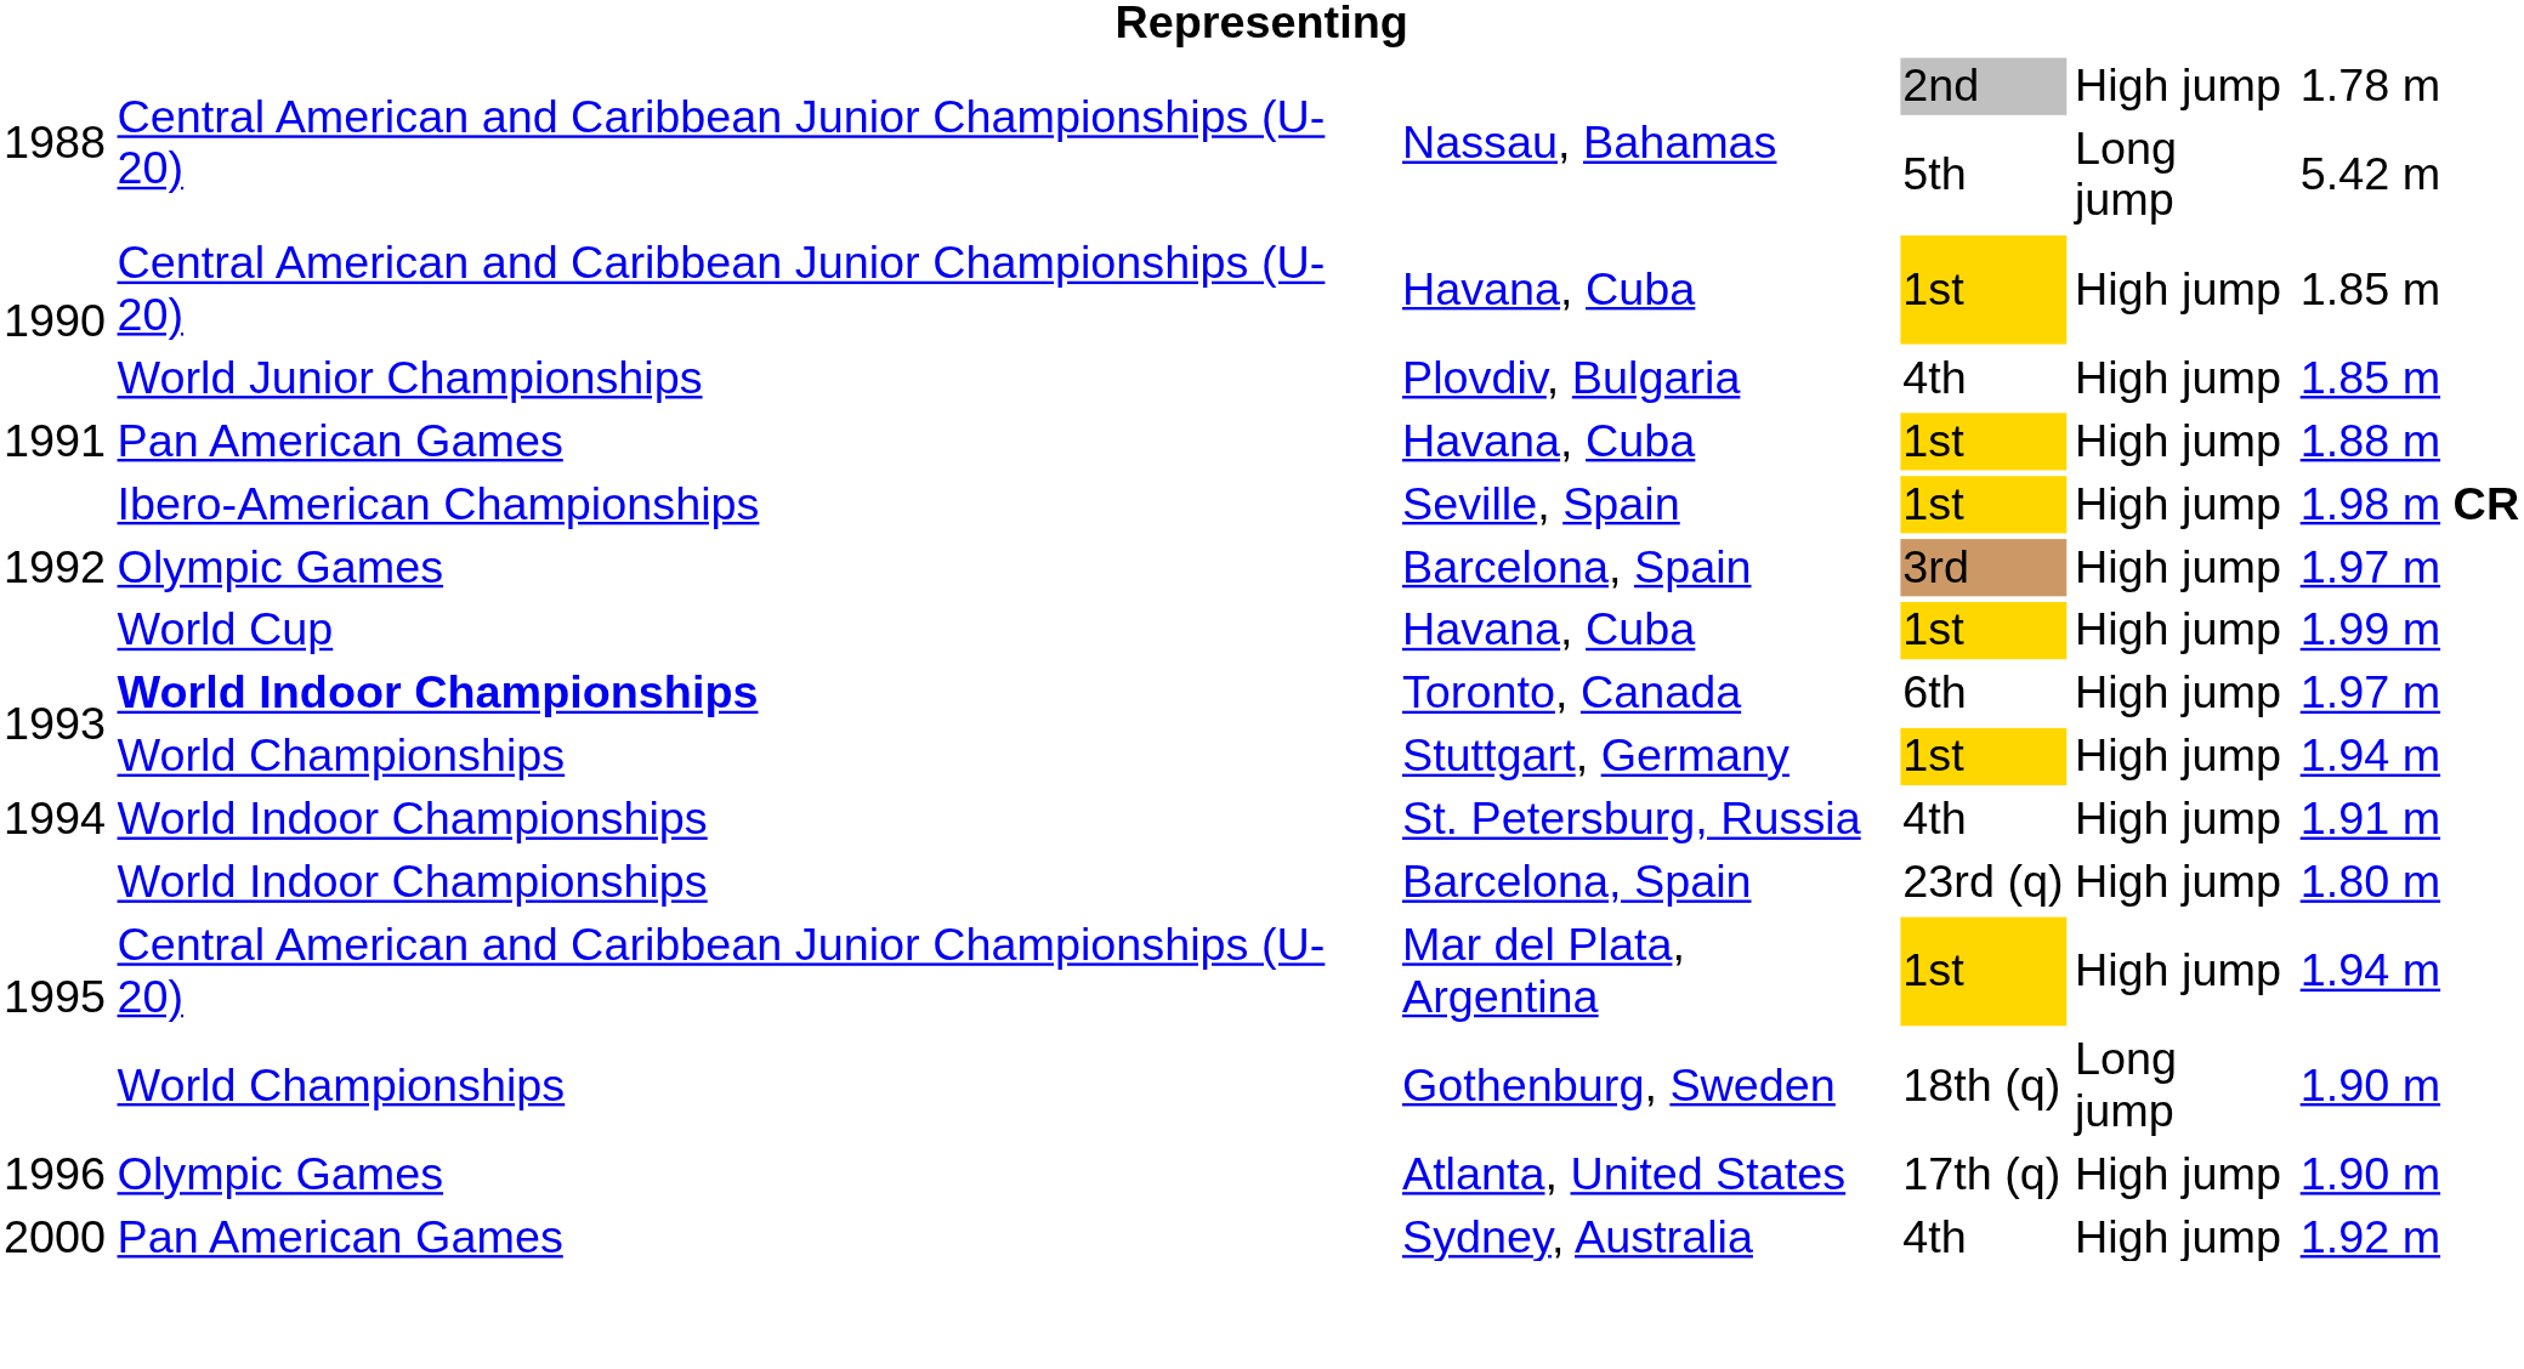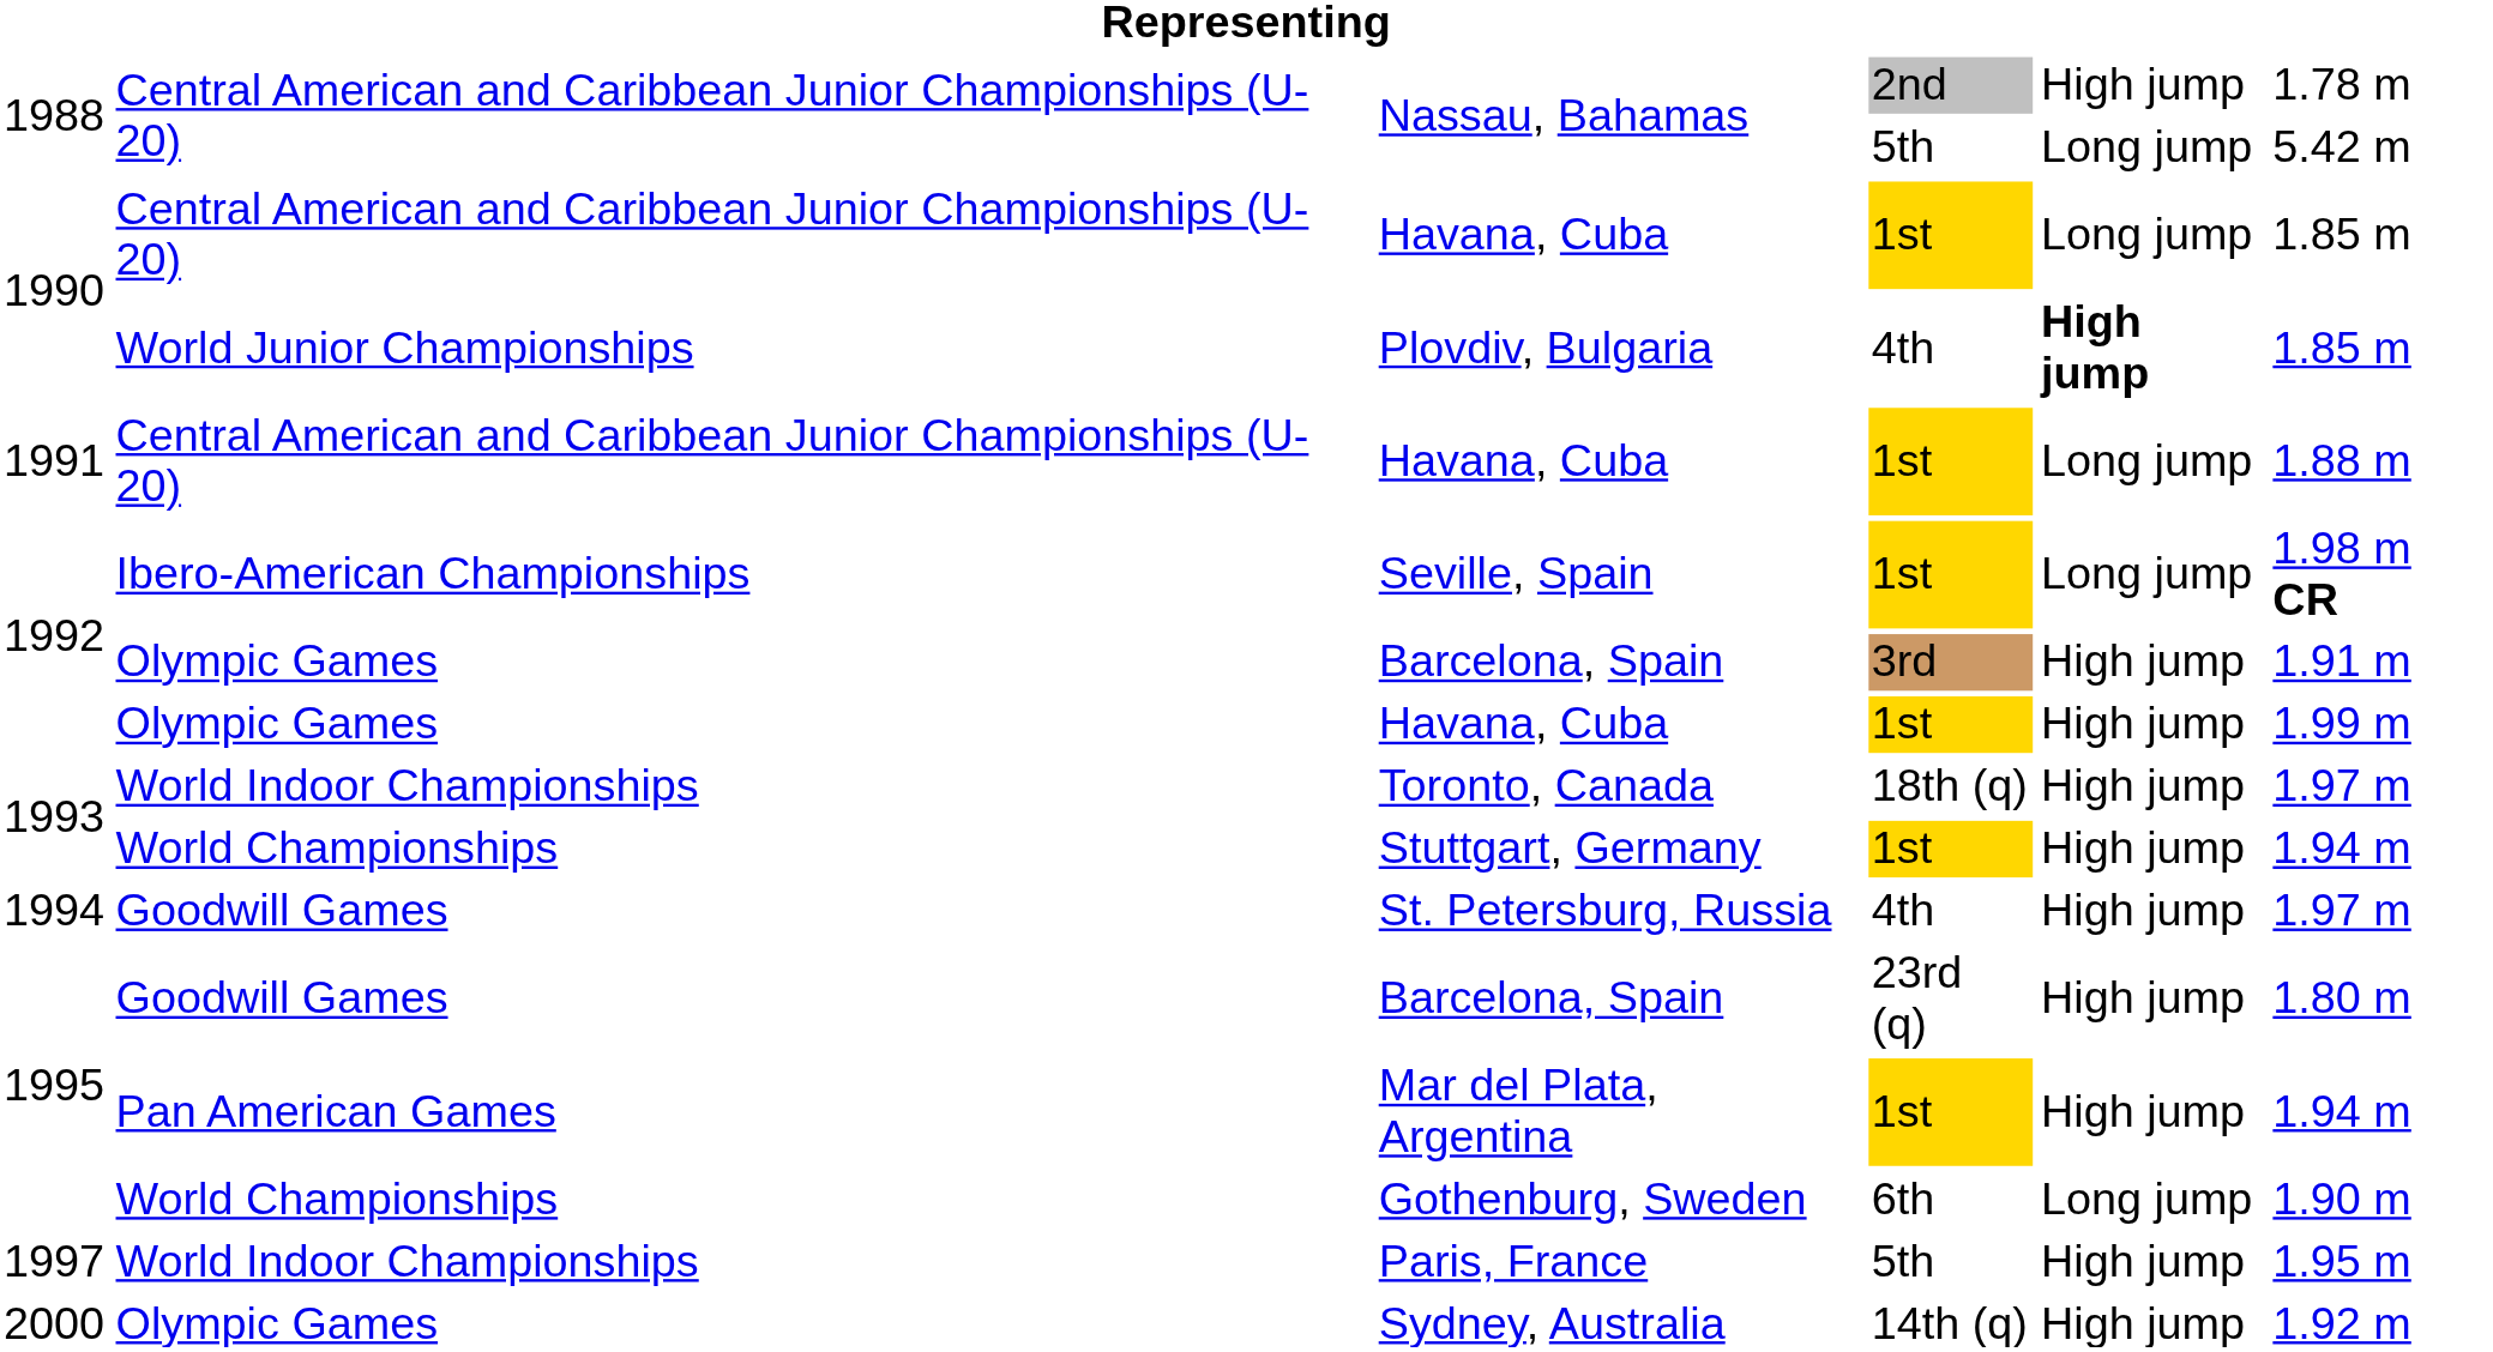1990 / Havana, Cuba | column 5: High jump -> Long jump
Plovdiv, Bulgaria | column 5: normal -> bold
1991 / Havana, Cuba | column 2: Pan American Games -> Central American and Caribbean Junior Championships (U-20)
1991 / Havana, Cuba | column 5: High jump -> Long jump
Seville, Spain | column 5: High jump -> Long jump
1992 / Barcelona, Spain | column 6: 1.97 m -> 1.91 m
1992 / Havana, Cuba | column 2: World Cup -> Olympic Games
Toronto, Canada | column 2: bold -> normal
Toronto, Canada | column 4: 6th -> 18th (q)
St. Petersburg, Russia | column 2: World Indoor Championships -> Goodwill Games
St. Petersburg, Russia | column 6: 1.91 m -> 1.97 m
1995 / Barcelona, Spain | column 2: World Indoor Championships -> Goodwill Games
Mar del Plata, Argentina | column 2: Central American and Caribbean Junior Championships (U-20) -> Pan American Games
Gothenburg, Sweden | column 4: 18th (q) -> 6th
- row: 1996 | Olympic Games | Atlanta, United States | 17th (q) | High jump | 1.90 m
+ row: 1997 | World Indoor Championships | Paris, France | 5th | High jump | 1.95 m
Sydney, Australia | column 2: Pan American Games -> Olympic Games
Sydney, Australia | column 4: 4th -> 14th (q)
